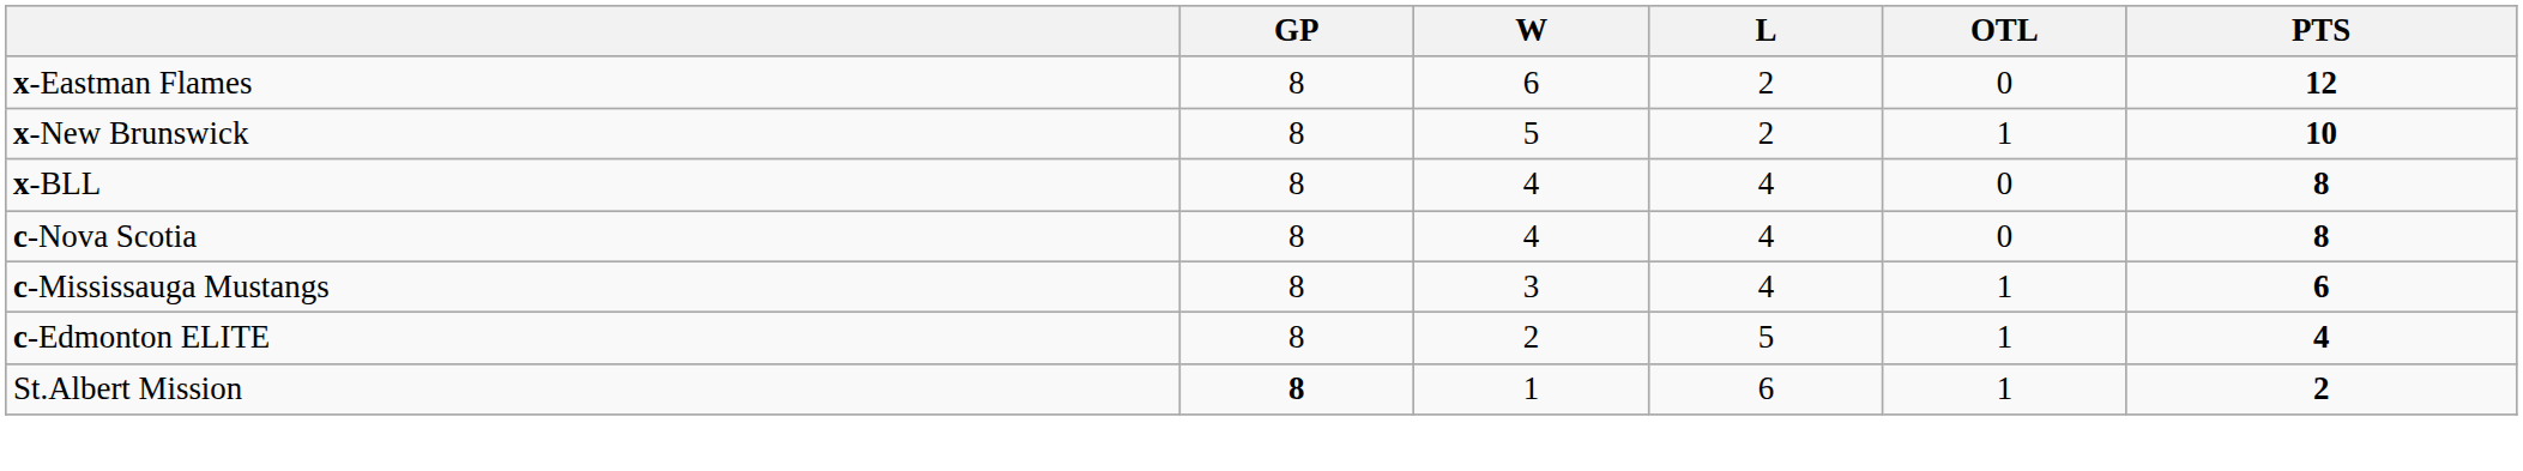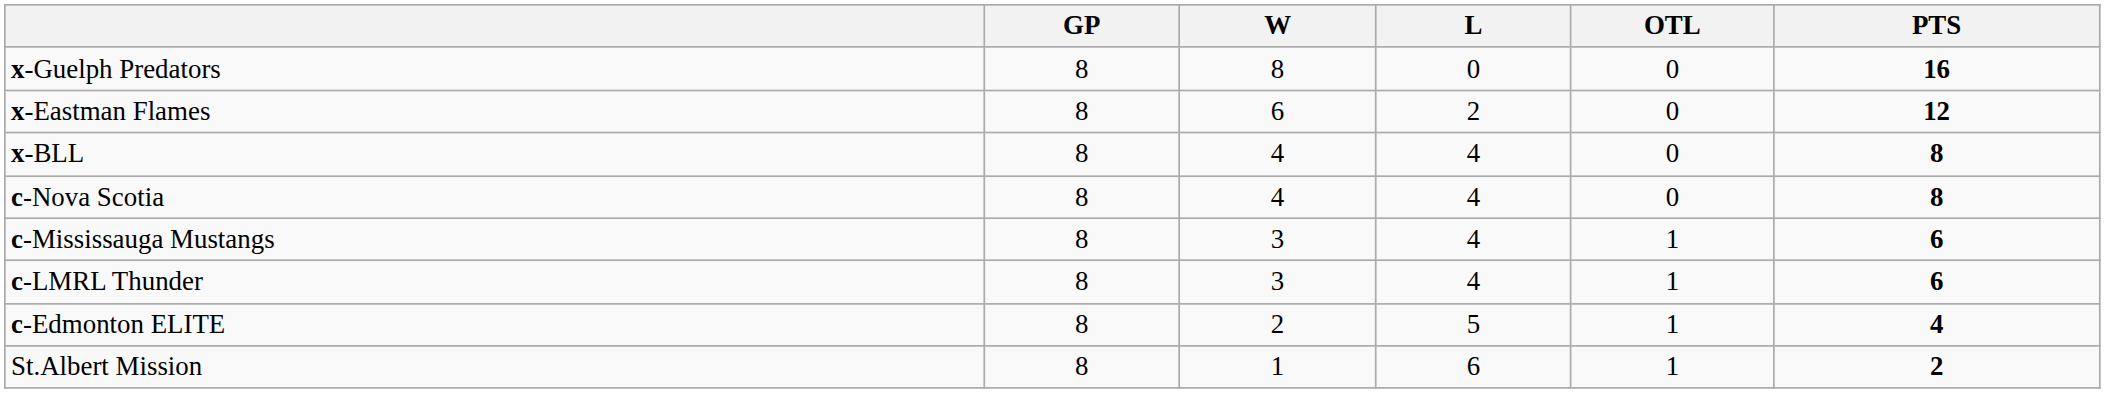+ row: x-Guelph Predators | 8 | 8 | 0 | 0 | 16
- row: x-New Brunswick | 8 | 5 | 2 | 1 | 10
+ row: c-LMRL Thunder | 8 | 3 | 4 | 1 | 6
St.Albert Mission | GP: bold -> normal
